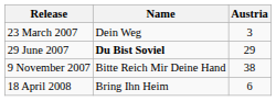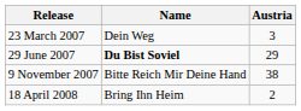18 April 2008 | Austria: 6 -> 2
